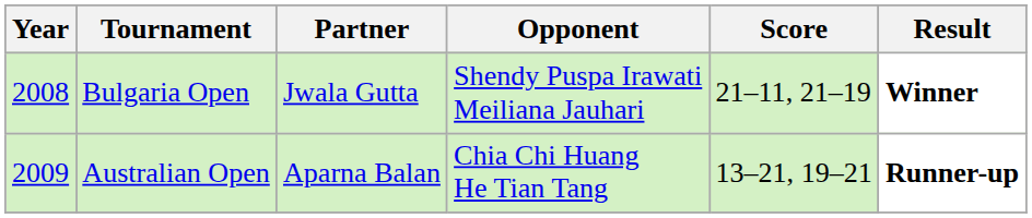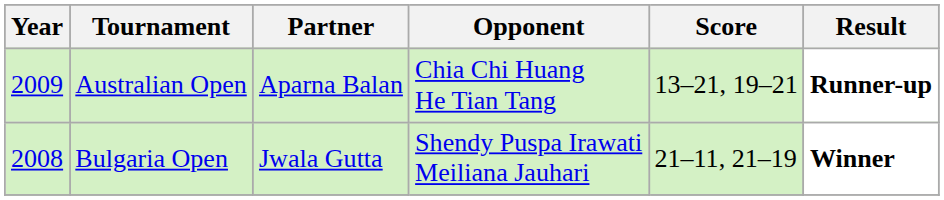rows swapped: Bulgaria Open <-> Australian Open
